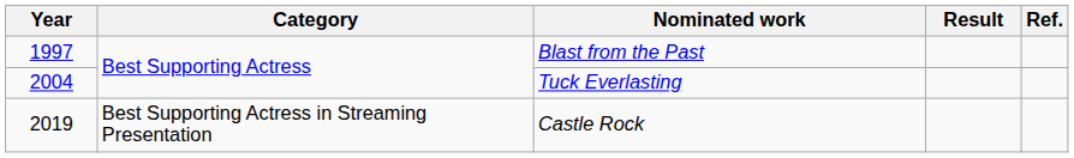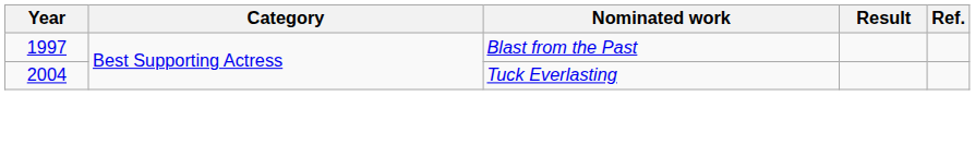- row: 2019 | Best Supporting Actress in Streaming Presentation | Castle Rock
